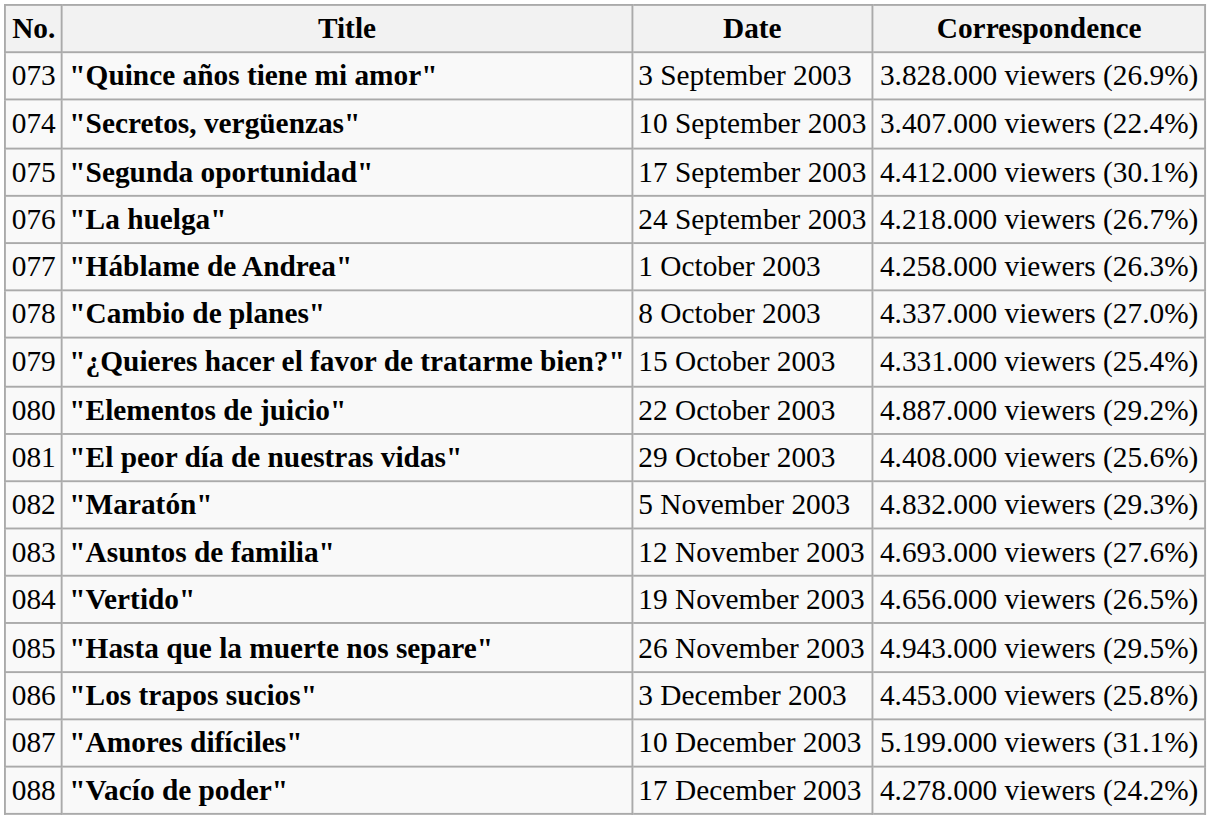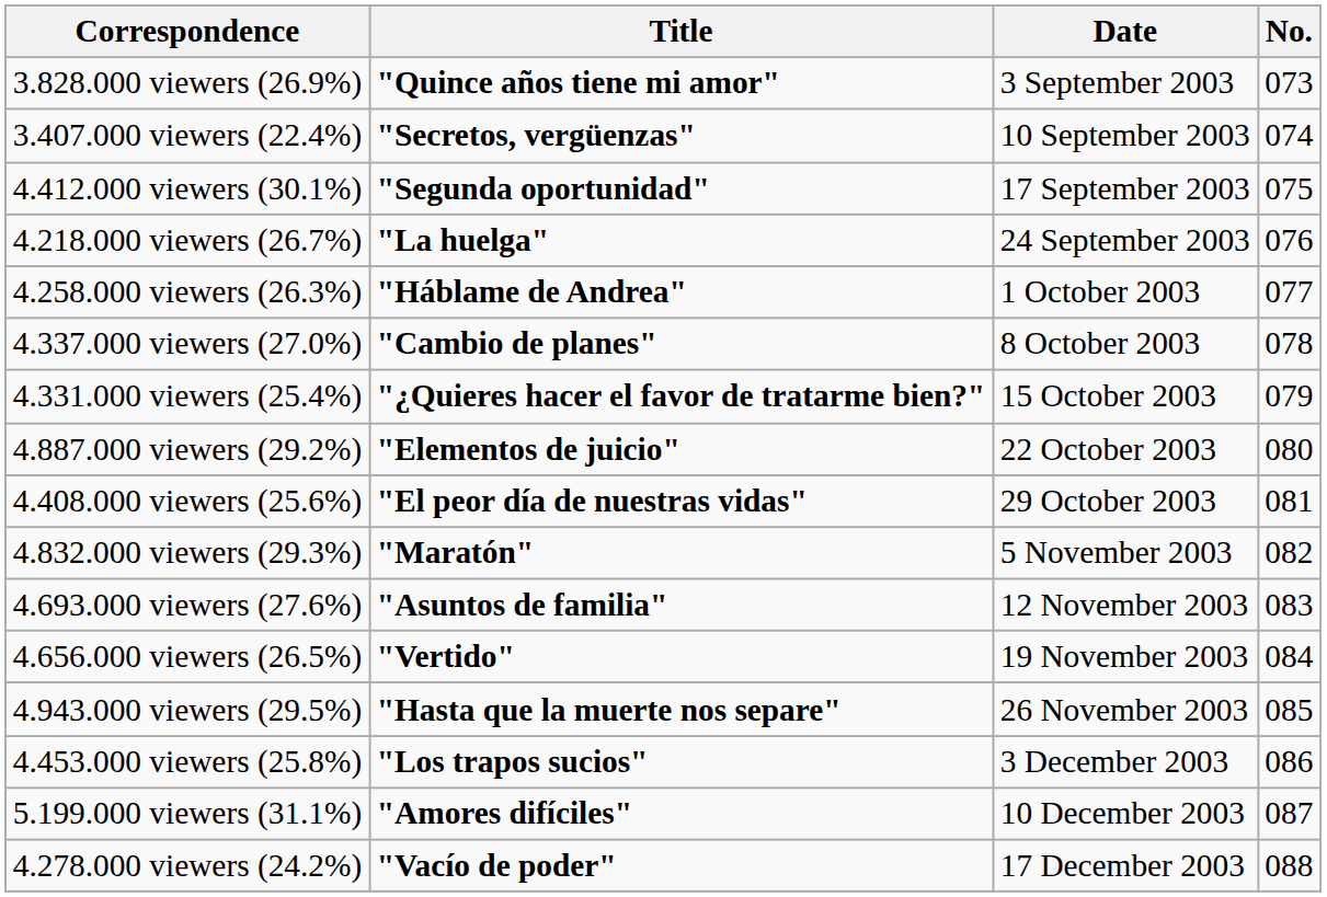columns swapped: No. <-> Correspondence
